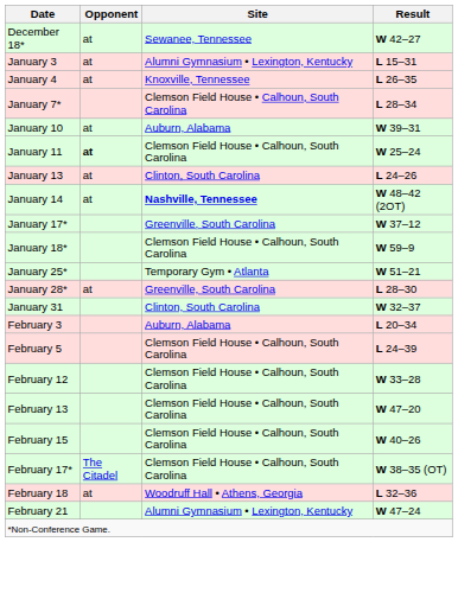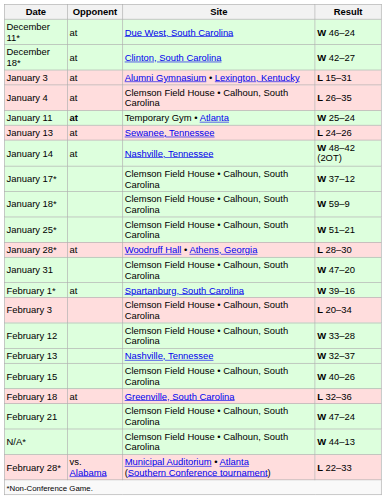+ row: December 11* | at | Due West, South Carolina | W 46–24
December 18* | Site: Sewanee, Tennessee -> Clinton, South Carolina
January 4 | Site: Knoxville, Tennessee -> Clemson Field House • Calhoun, South Carolina
- row: January 7* | Clemson Field House • Calhoun, South Carolina | L 28–34
- row: January 10 | at | Auburn, Alabama | W 39–31
January 11 | Site: Clemson Field House • Calhoun, South Carolina -> Temporary Gym • Atlanta
January 13 | Site: Clinton, South Carolina -> Sewanee, Tennessee
January 14 | Site: bold -> normal
January 17* | Site: Greenville, South Carolina -> Clemson Field House • Calhoun, South Carolina
January 25* | Site: Temporary Gym • Atlanta -> Clemson Field House • Calhoun, South Carolina
January 28* | Site: Greenville, South Carolina -> Woodruff Hall • Athens, Georgia
January 31 | Site: Clinton, South Carolina -> Clemson Field House • Calhoun, South Carolina
January 31 | Result: W 32–37 -> W 47–20
+ row: February 1* | at | Spartanburg, South Carolina | W 39–16
February 3 | Site: Auburn, Alabama -> Clemson Field House • Calhoun, South Carolina
- row: February 5 | Clemson Field House • Calhoun, South Carolina | L 24–39
February 13 | Site: Clemson Field House • Calhoun, South Carolina -> Nashville, Tennessee
February 13 | Result: W 47–20 -> W 32–37
- row: February 17* | The Citadel | Clemson Field House • Calhoun, South Carolina | W 38–35 (OT)
February 18 | Site: Woodruff Hall • Athens, Georgia -> Greenville, South Carolina
February 21 | Site: Alumni Gymnasium • Lexington, Kentucky -> Clemson Field House • Calhoun, South Carolina
+ row: N/A* | Clemson Field House • Calhoun, South Carolina | W 44–13
+ row: February 28* | vs. Alabama | Municipal Auditorium • Atlanta (Southern Conference tournament) | L 22–33
